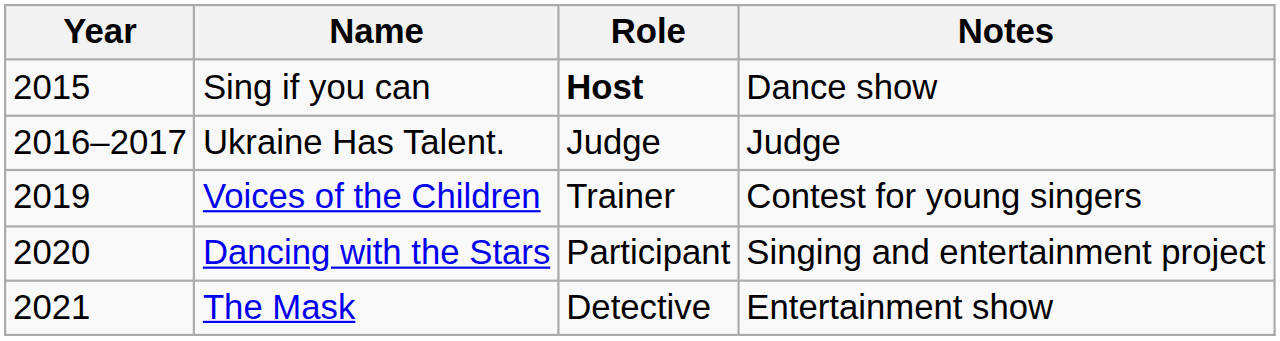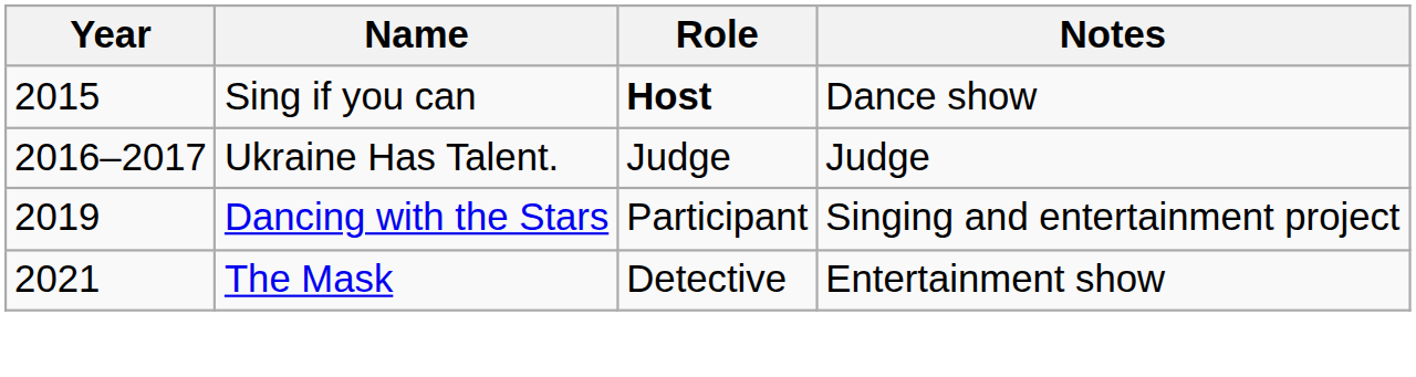- row: 2019 | Voices of the Children | Trainer | Contest for young singers
Dancing with the Stars | Year: 2020 -> 2019
